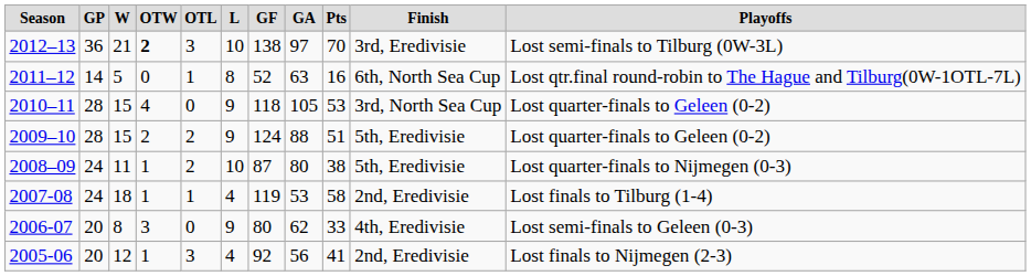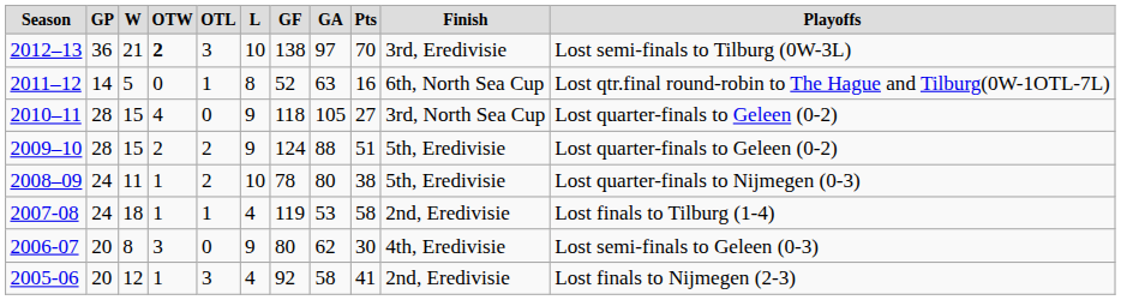2010–11 | column 9: 53 -> 27
2008–09 | column 7: 87 -> 78
2006-07 | column 9: 33 -> 30
2005-06 | column 8: 56 -> 58
